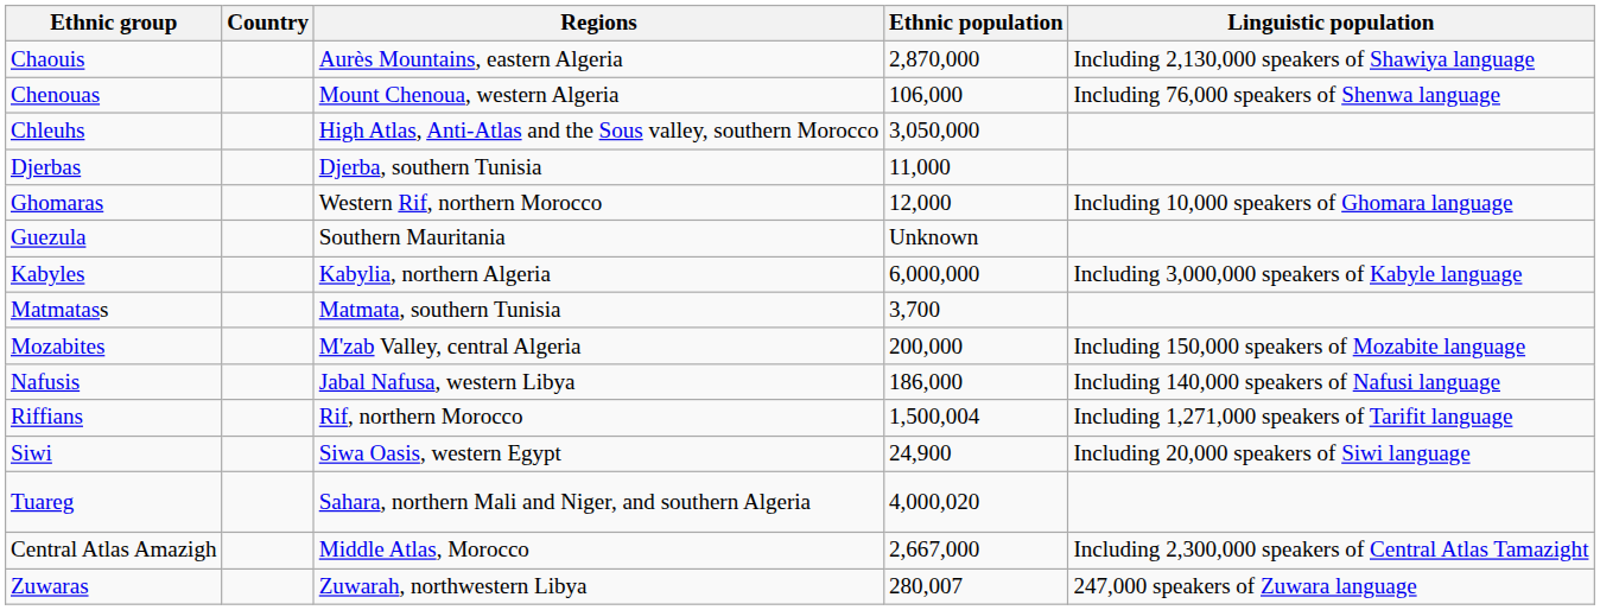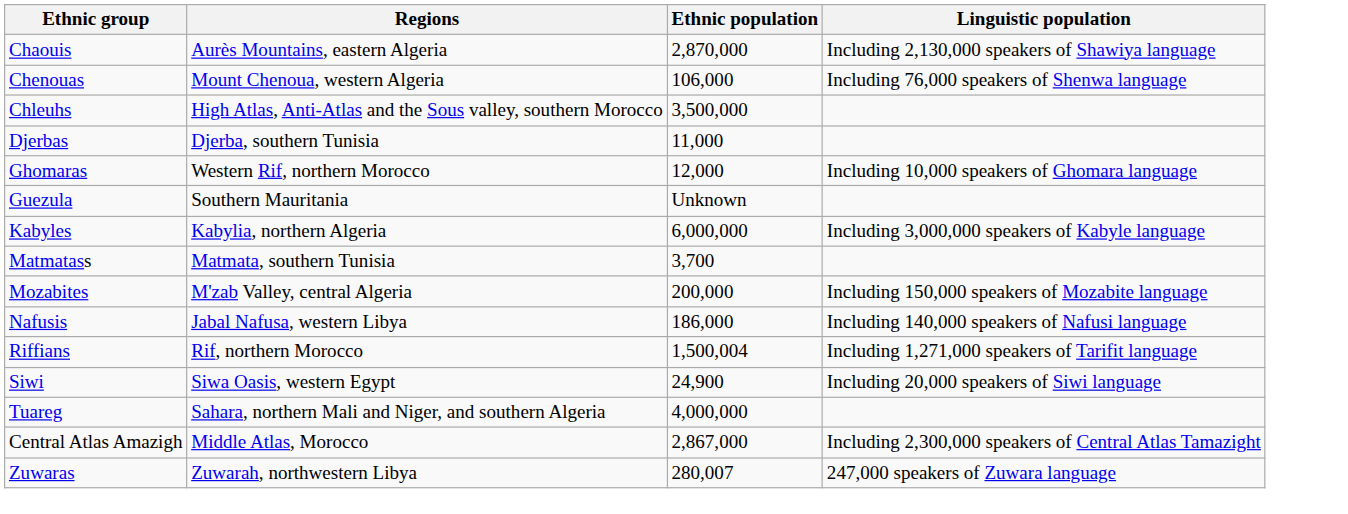- column: Country
Chleuhs | Ethnic population: 3,050,000 -> 3,500,000
Tuareg | Ethnic population: 4,000,020 -> 4,000,000
Central Atlas Amazigh | Ethnic population: 2,667,000 -> 2,867,000
